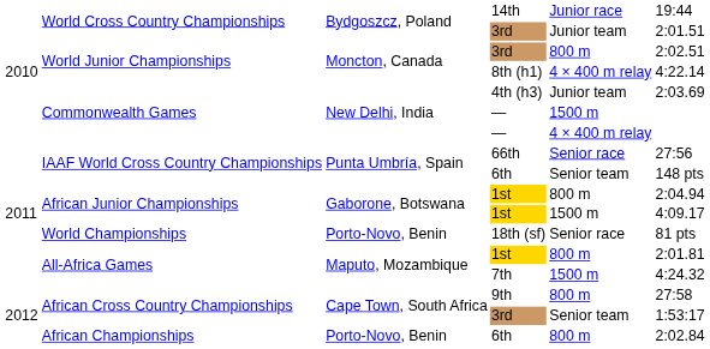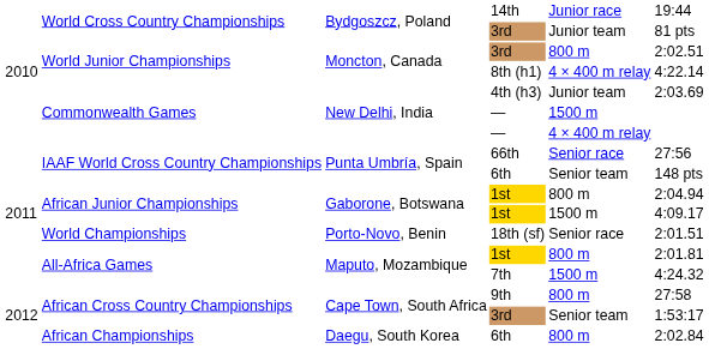World Cross Country Championships / 3rd | column 6: 2:01.51 -> 81 pts
18th (sf) | column 6: 81 pts -> 2:01.51
African Championships / 6th | column 3: Porto-Novo, Benin -> Daegu, South Korea
